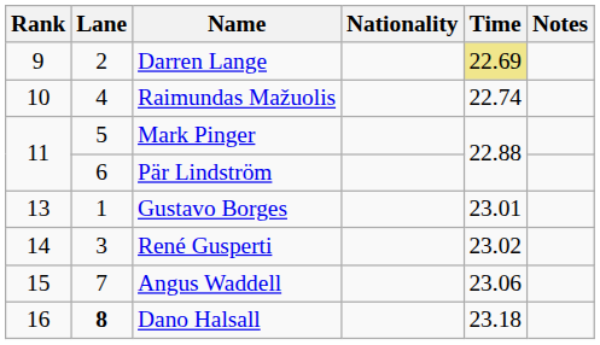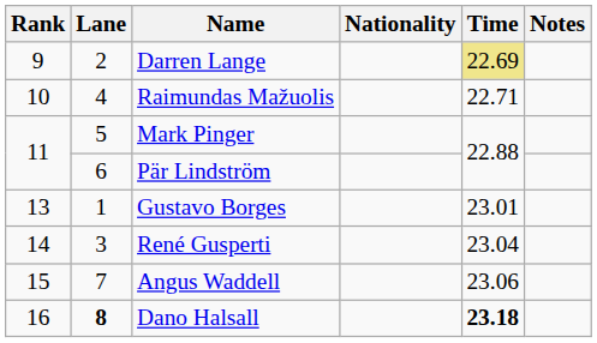Raimundas Mažuolis | Time: 22.74 -> 22.71
René Gusperti | Time: 23.02 -> 23.04
Dano Halsall | Time: normal -> bold
